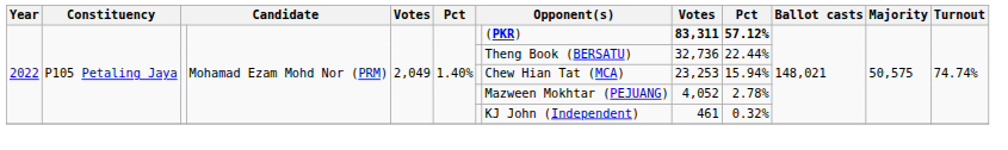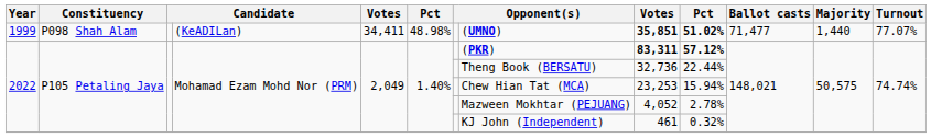+ row: 1999 | P098 Shah Alam | (KeADILan) | 34,411 | 48.98% | (UMNO) | 35,851 | 51.02% | 71,477 | 1,440 | 77.07%
